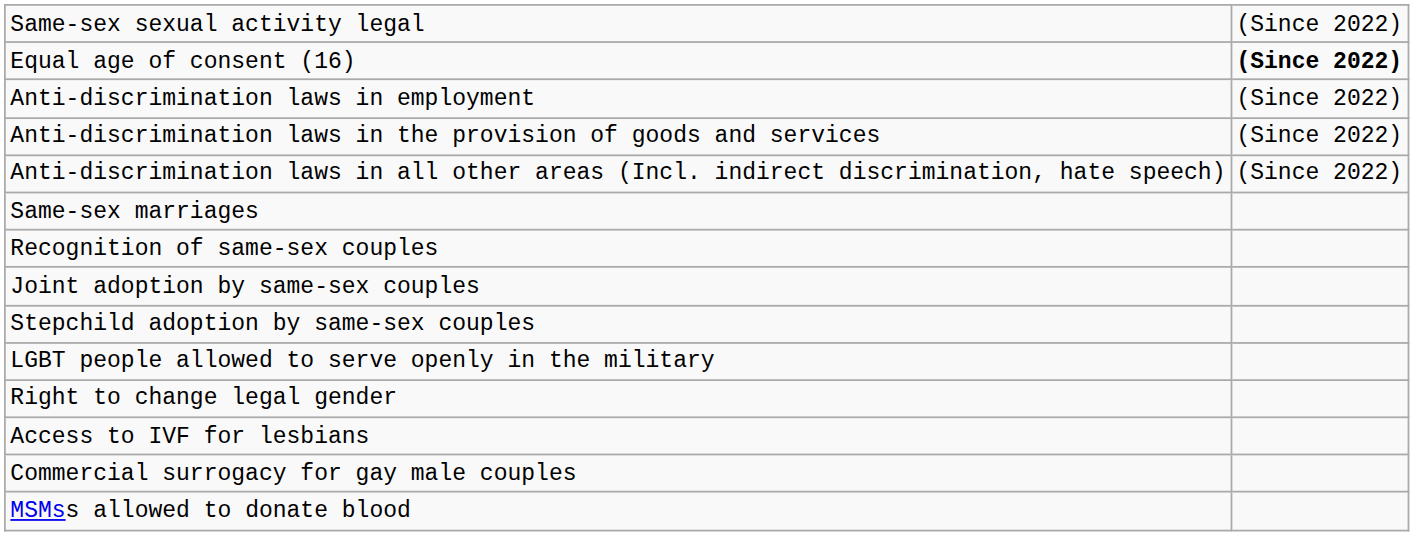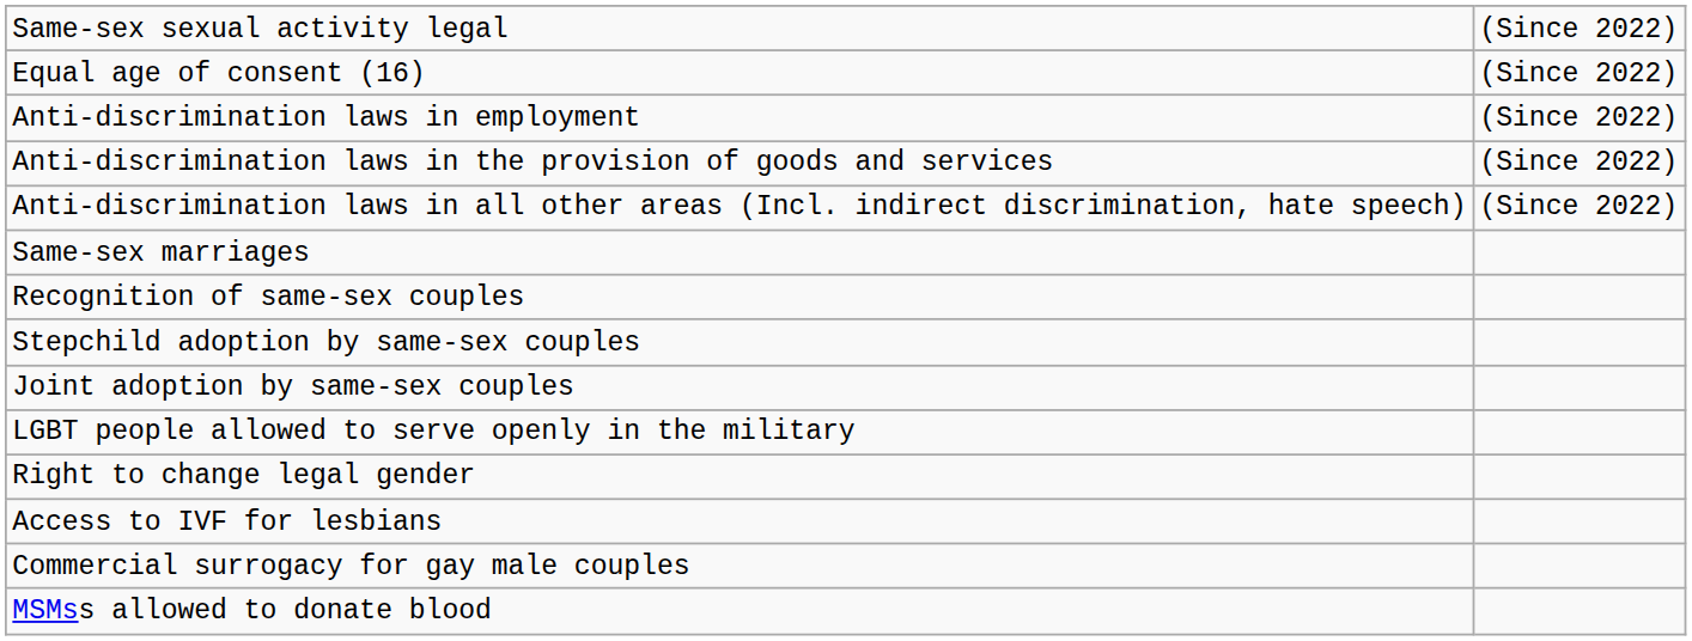Equal age of consent (16) | column 2: bold -> normal
rows swapped: Stepchild adoption by same-sex couples <-> Joint adoption by same-sex couples
